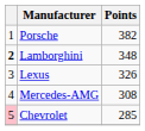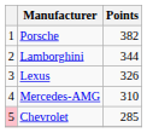Lamborghini | column 1: bold -> normal
Lamborghini | Points: 348 -> 344
Mercedes-AMG | Points: 308 -> 310
